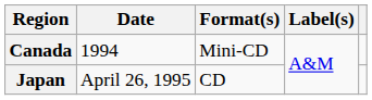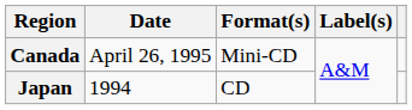Canada | Date: 1994 -> April 26, 1995
Japan | Date: April 26, 1995 -> 1994
